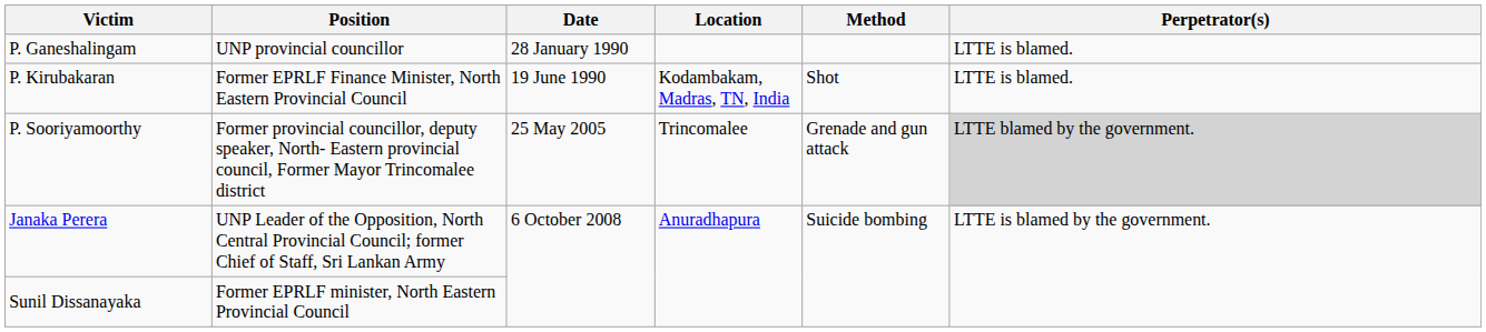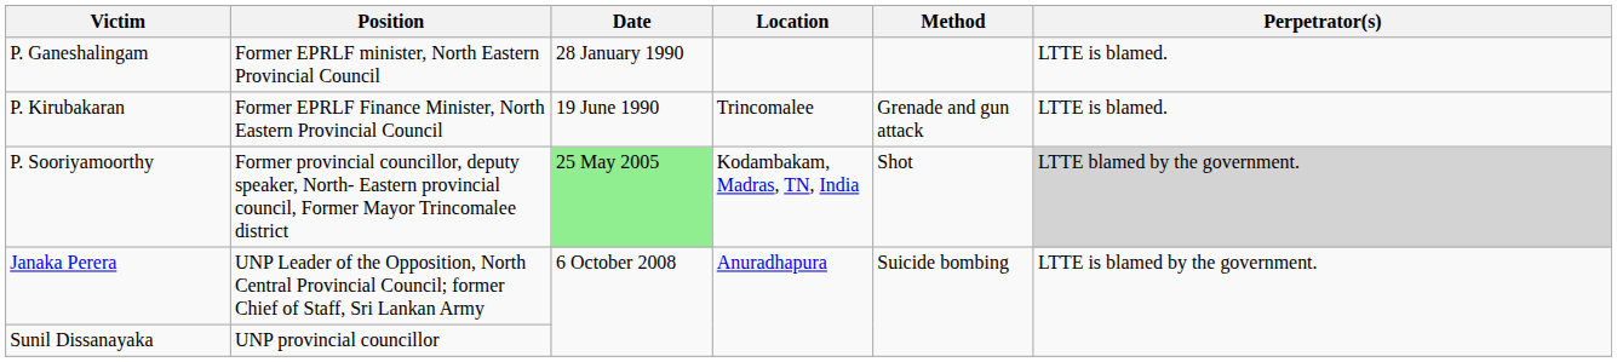P. Ganeshalingam | Position: UNP provincial councillor -> Former EPRLF minister, North Eastern Provincial Council
P. Kirubakaran | Location: Kodambakam, Madras, TN, India -> Trincomalee
P. Kirubakaran | Method: Shot -> Grenade and gun attack
P. Sooriyamoorthy | Date: no background -> lightgreen background
P. Sooriyamoorthy | Location: Trincomalee -> Kodambakam, Madras, TN, India
P. Sooriyamoorthy | Method: Grenade and gun attack -> Shot
Sunil Dissanayaka | Position: Former EPRLF minister, North Eastern Provincial Council -> UNP provincial councillor
